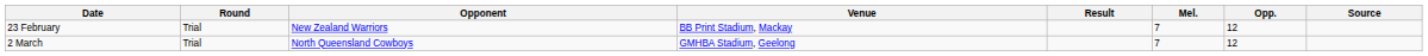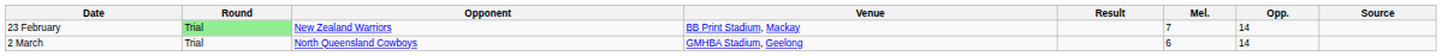23 February | Round: no background -> lightgreen background
23 February | Opp.: 12 -> 14
2 March | Mel.: 7 -> 6
2 March | Opp.: 12 -> 14
